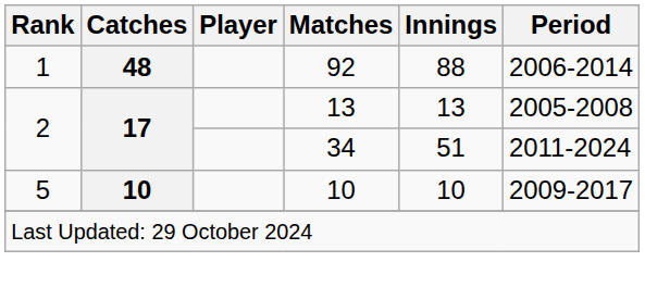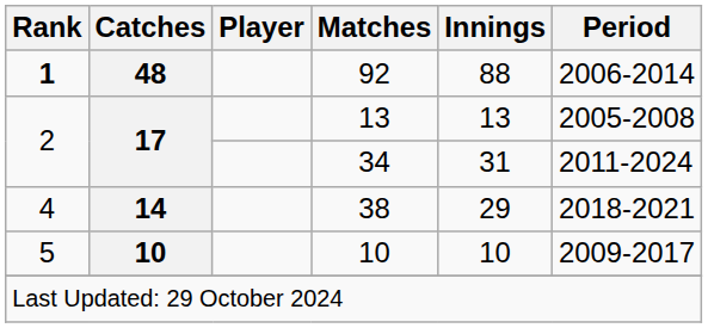92 | Rank: normal -> bold
34 | Innings: 51 -> 31
+ row: 4 | 14 | 38 | 29 | 2018-2021
